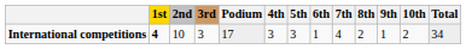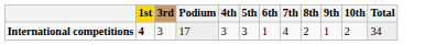- column: 2nd | 10
